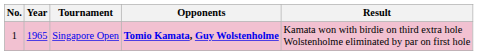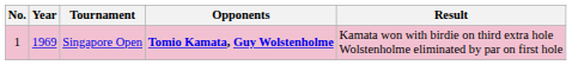Singapore Open | Year: 1965 -> 1969
